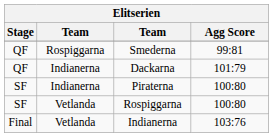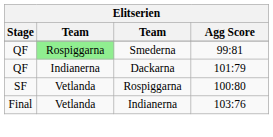Smederna | column 2: no background -> lightgreen background
- row: SF | Indianerna | Piraterna | 100:80
